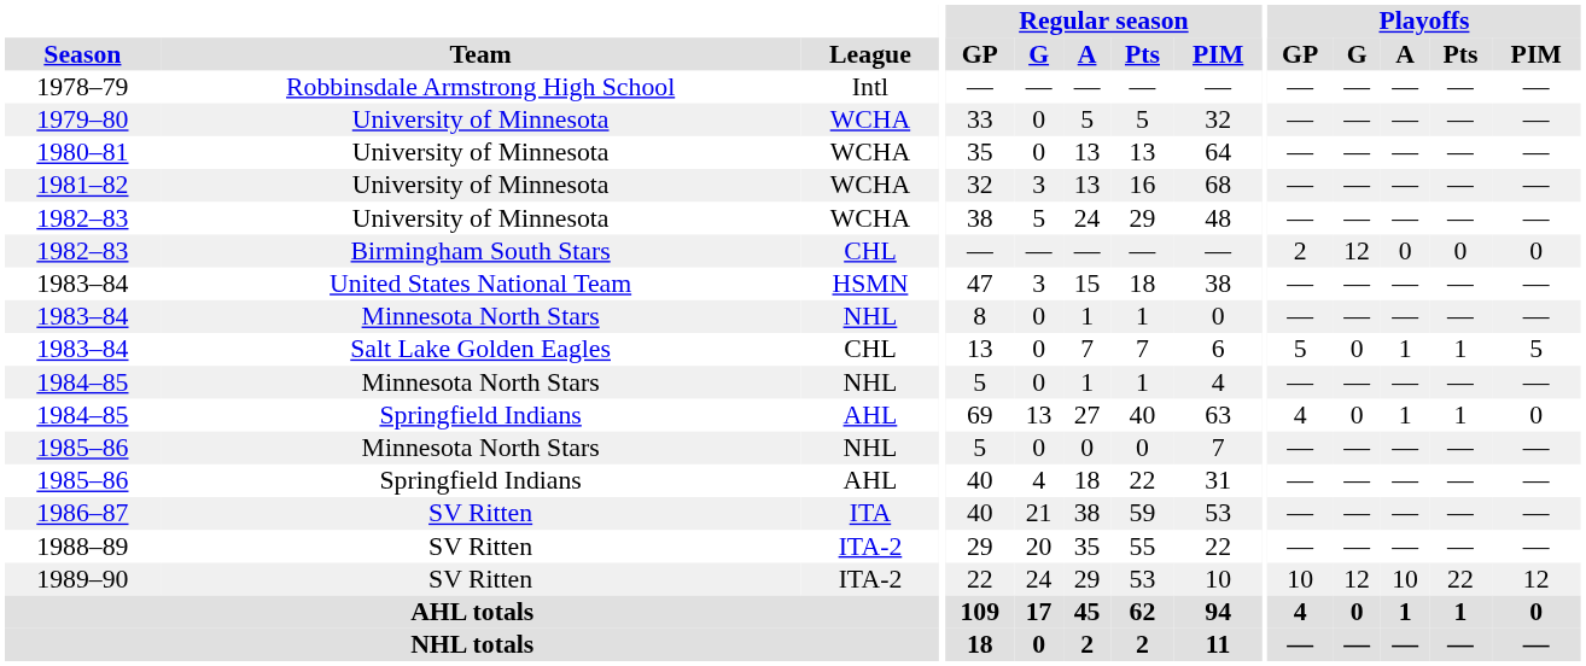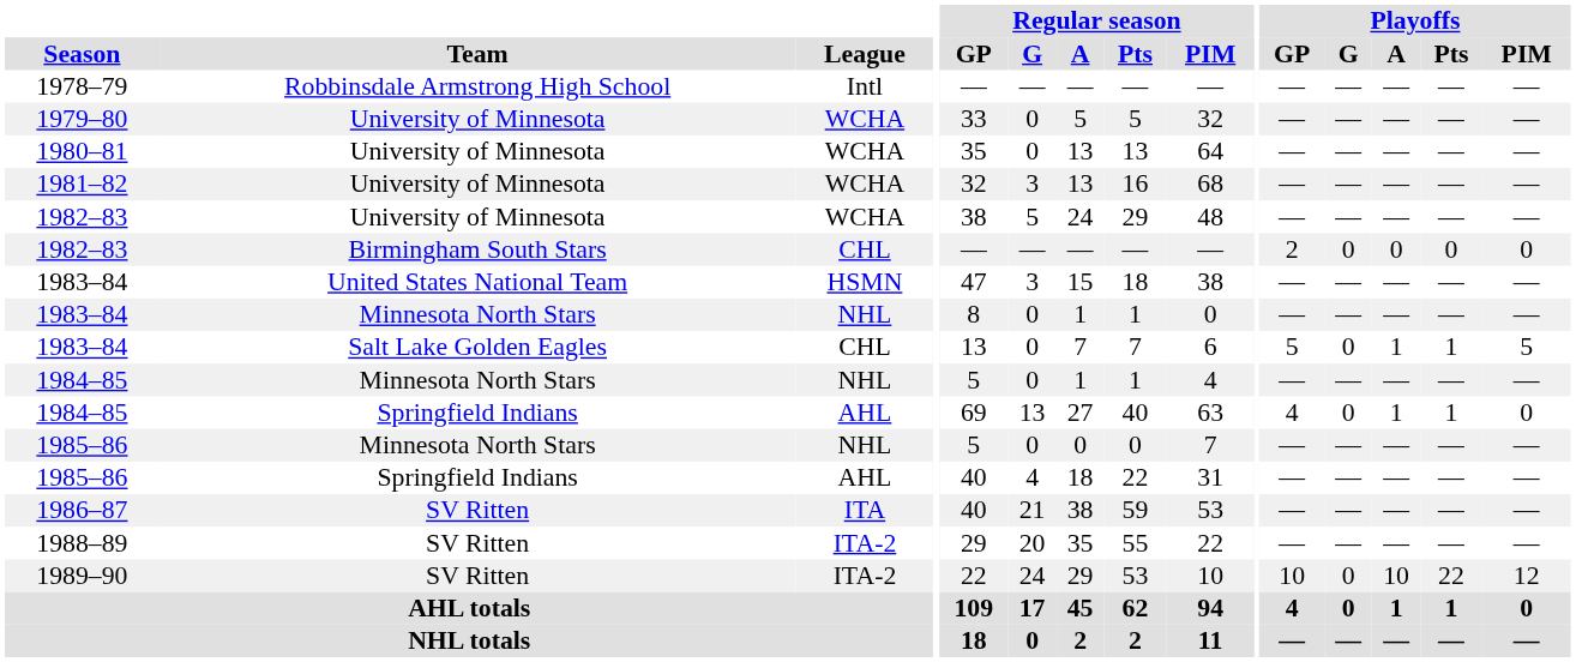1982–83 / Birmingham South Stars | Playoffs / G: 12 -> 0
1989–90 | Playoffs / G: 12 -> 0
